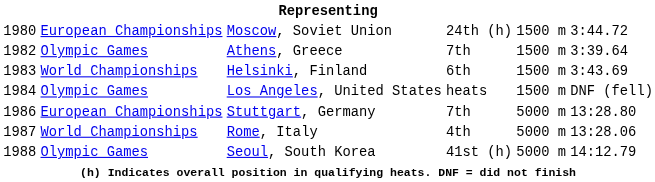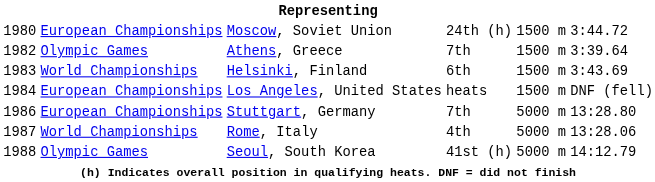Los Angeles, United States | column 2: Olympic Games -> European Championships
